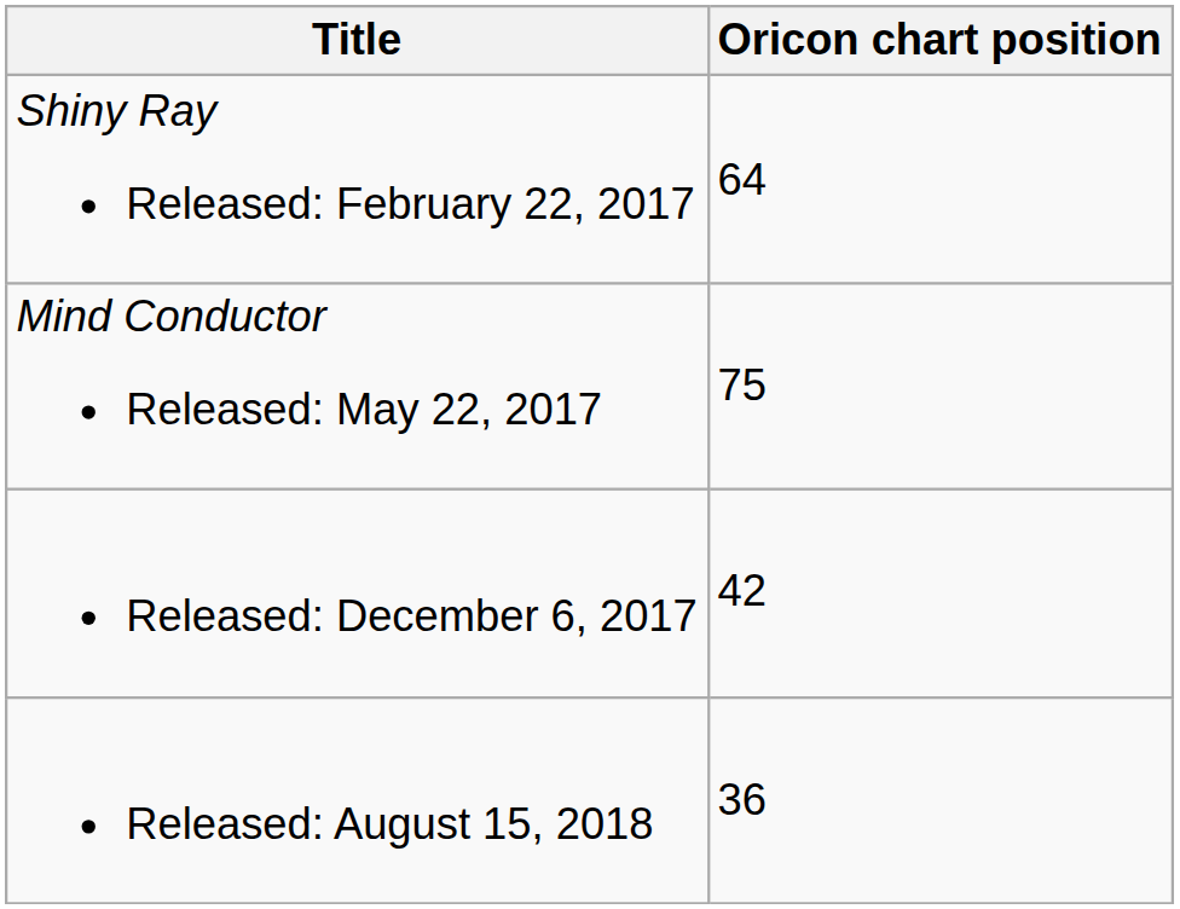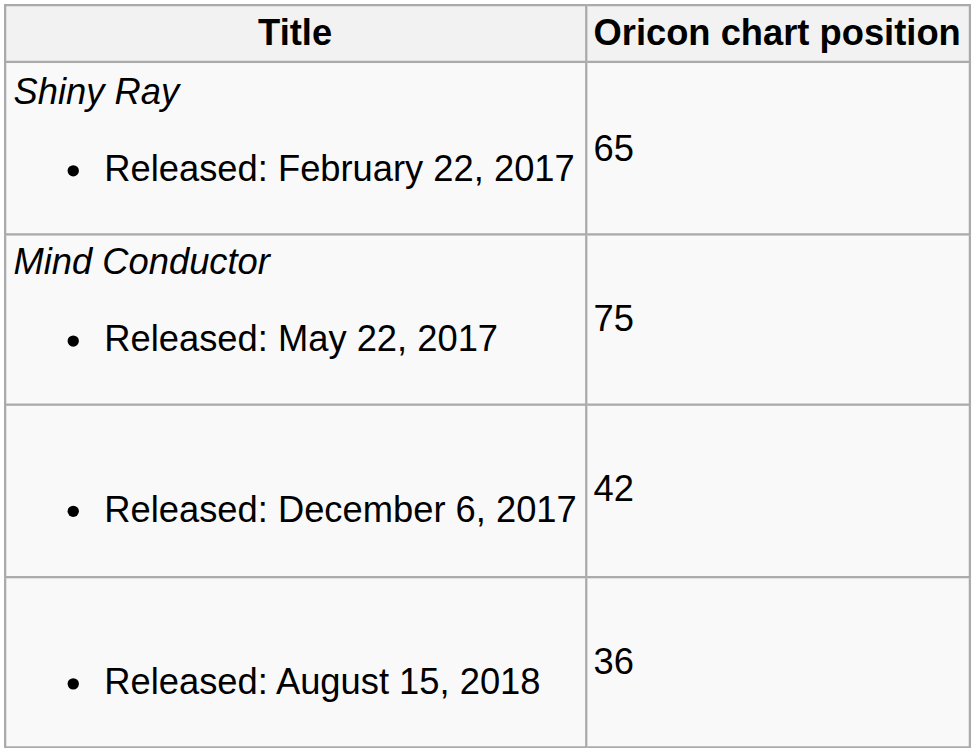Shiny Ray Released: February 22, 2017 | Oricon chart position: 64 -> 65
